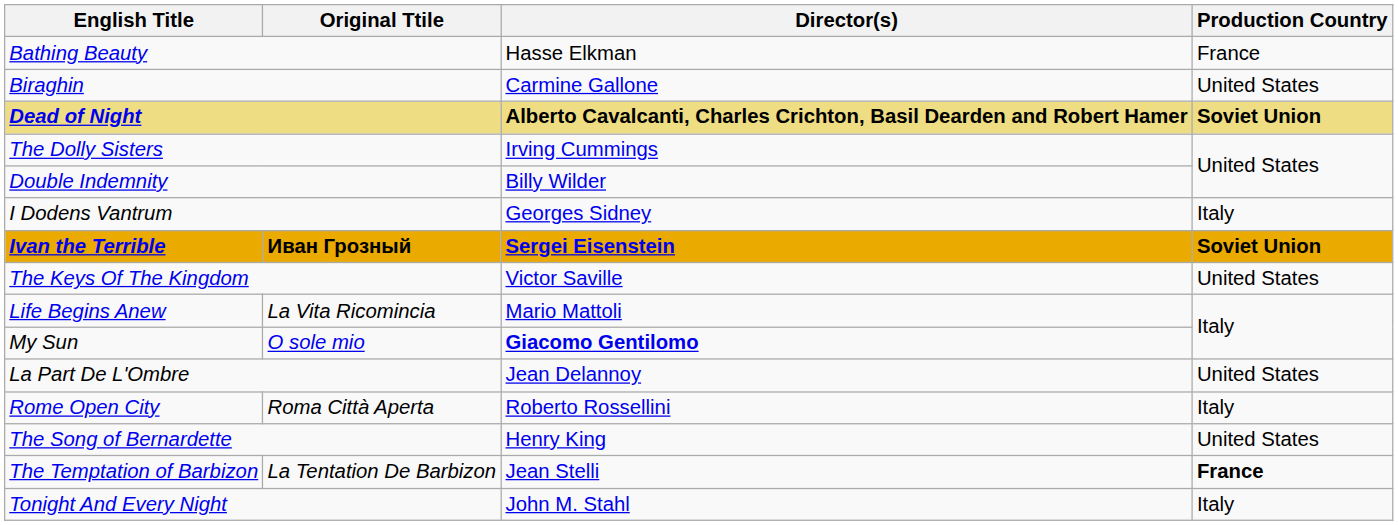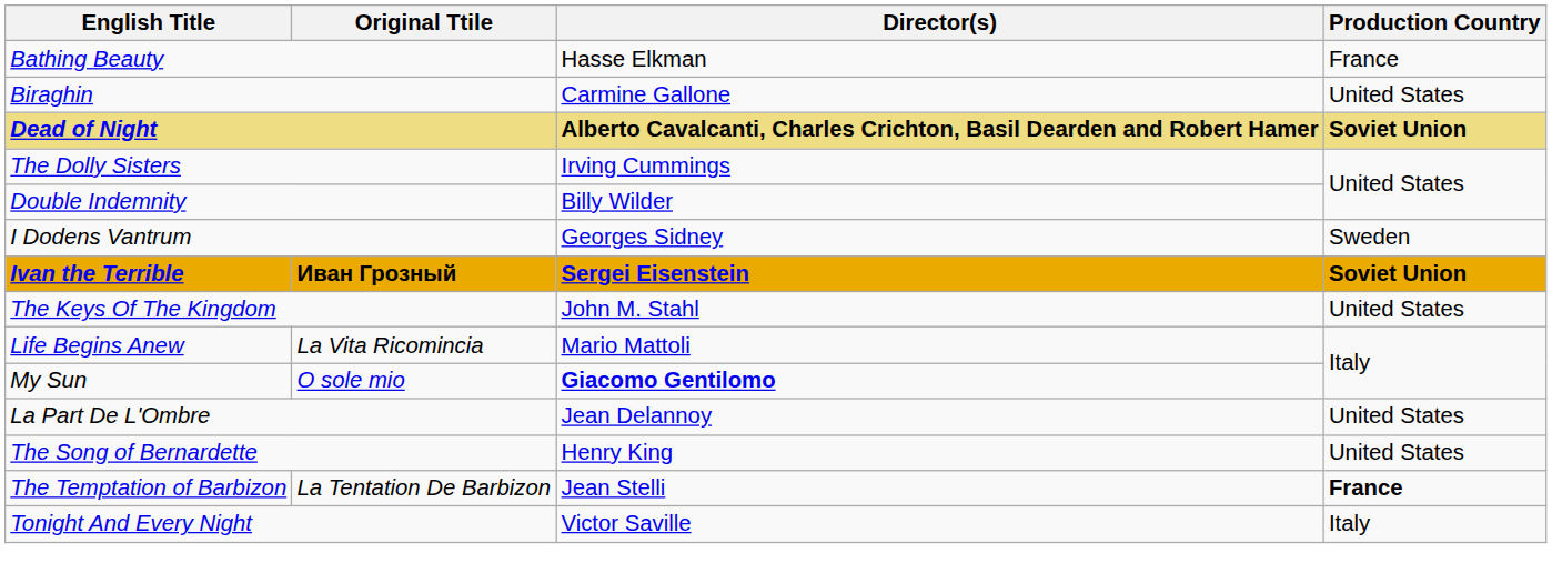I Dodens Vantrum | Production Country: Italy -> Sweden
The Keys Of The Kingdom | Director(s): Victor Saville -> John M. Stahl
- row: Rome Open City | Roma Città Aperta | Roberto Rossellini | Italy
Tonight And Every Night | Director(s): John M. Stahl -> Victor Saville
